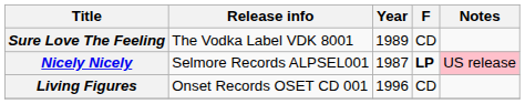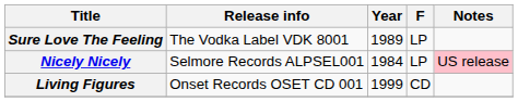Sure Love The Feeling | F: CD -> LP
Nicely Nicely | Year: 1987 -> 1984
Nicely Nicely | F: bold -> normal
Living Figures | Year: 1996 -> 1999
